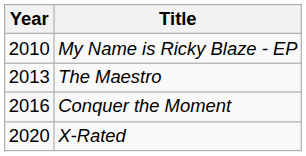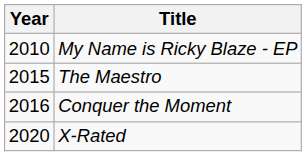The Maestro | Year: 2013 -> 2015
